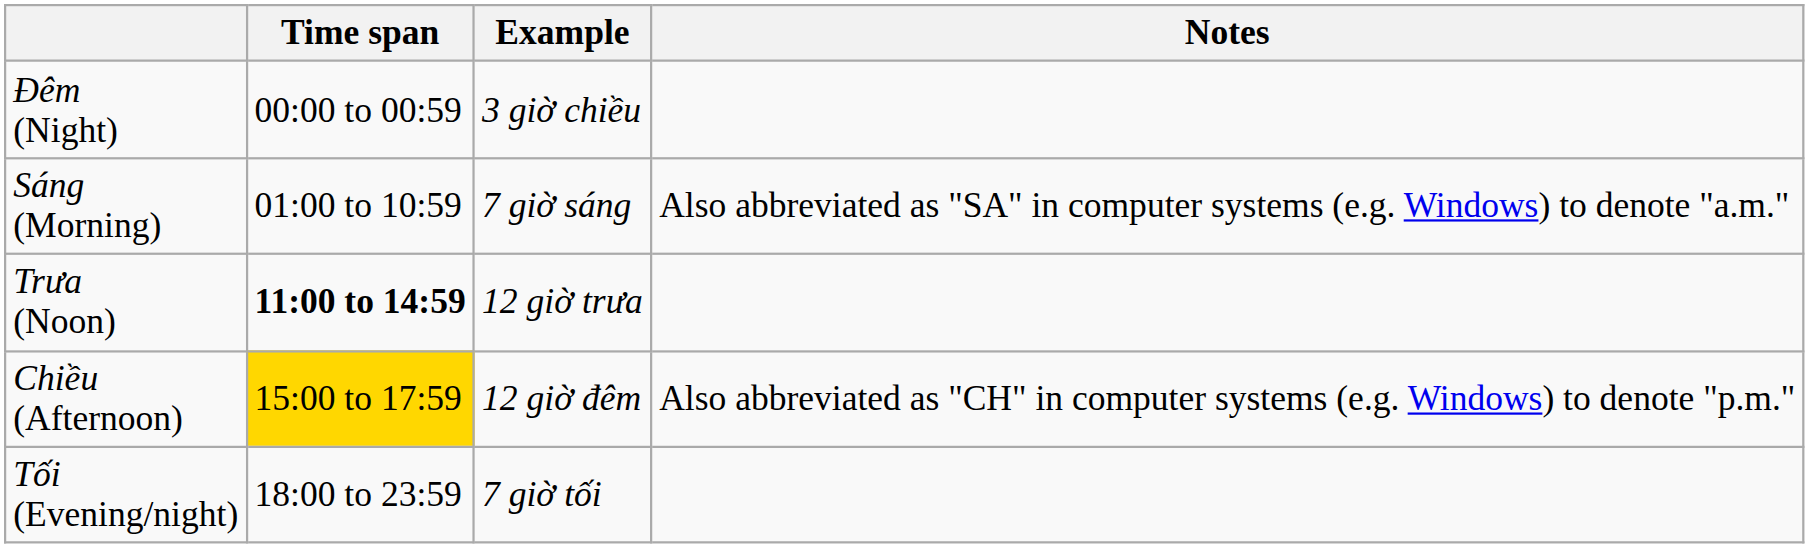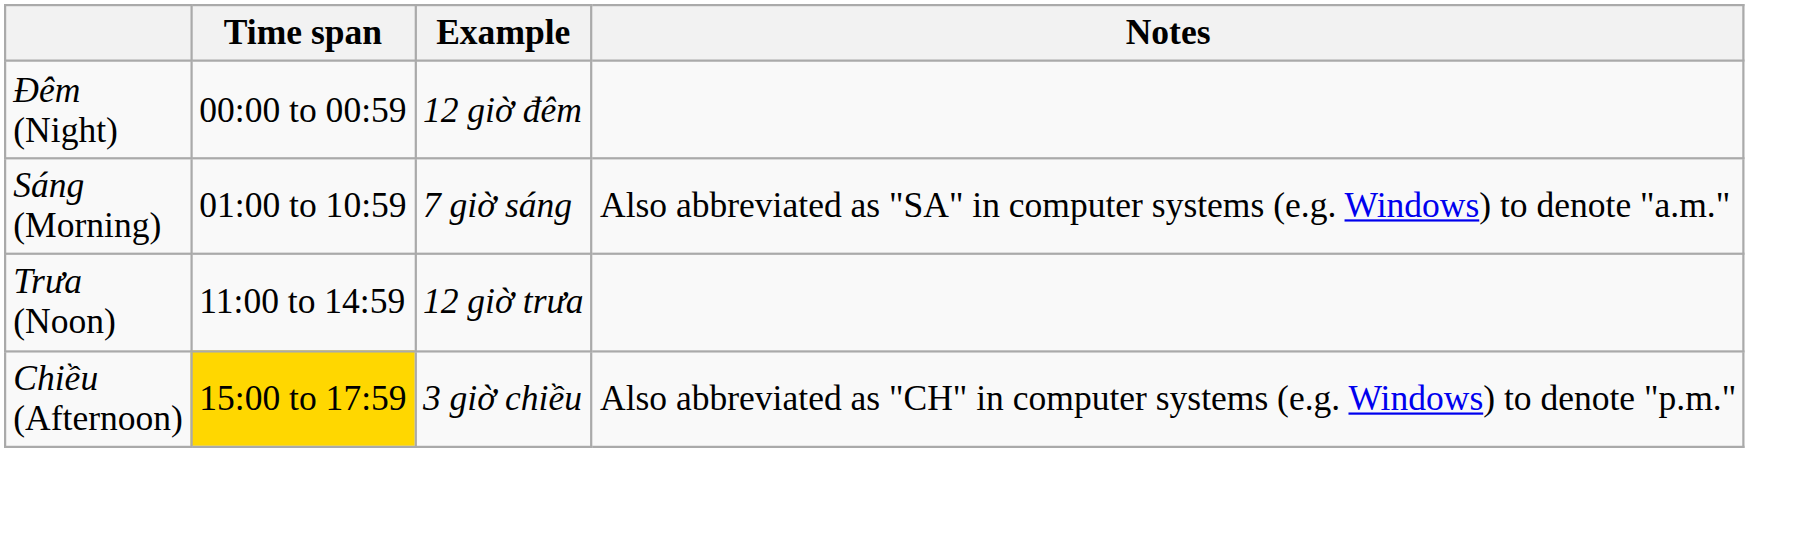Đêm (Night) | Example: 3 giờ chiều -> 12 giờ đêm
Trưa (Noon) | Time span: bold -> normal
Chiều (Afternoon) | Example: 12 giờ đêm -> 3 giờ chiều
- row: Tối (Evening/night) | 18:00 to 23:59 | 7 giờ tối
